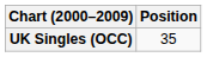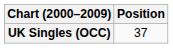UK Singles (OCC) | Position: 35 -> 37
